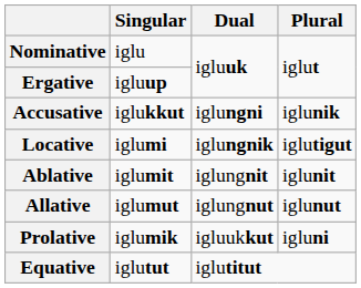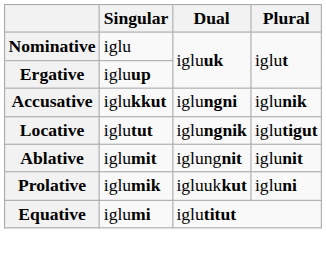Locative | Singular: iglumi -> iglutut
- row: Allative | iglumut | iglungnut | iglunut
Equative | Singular: iglutut -> iglumi
